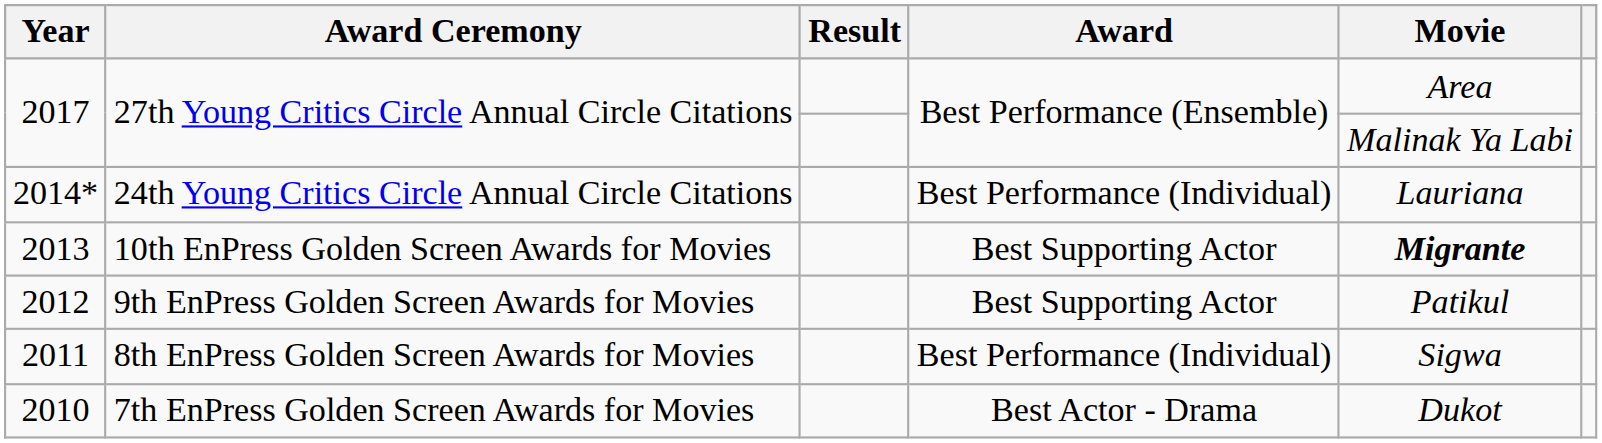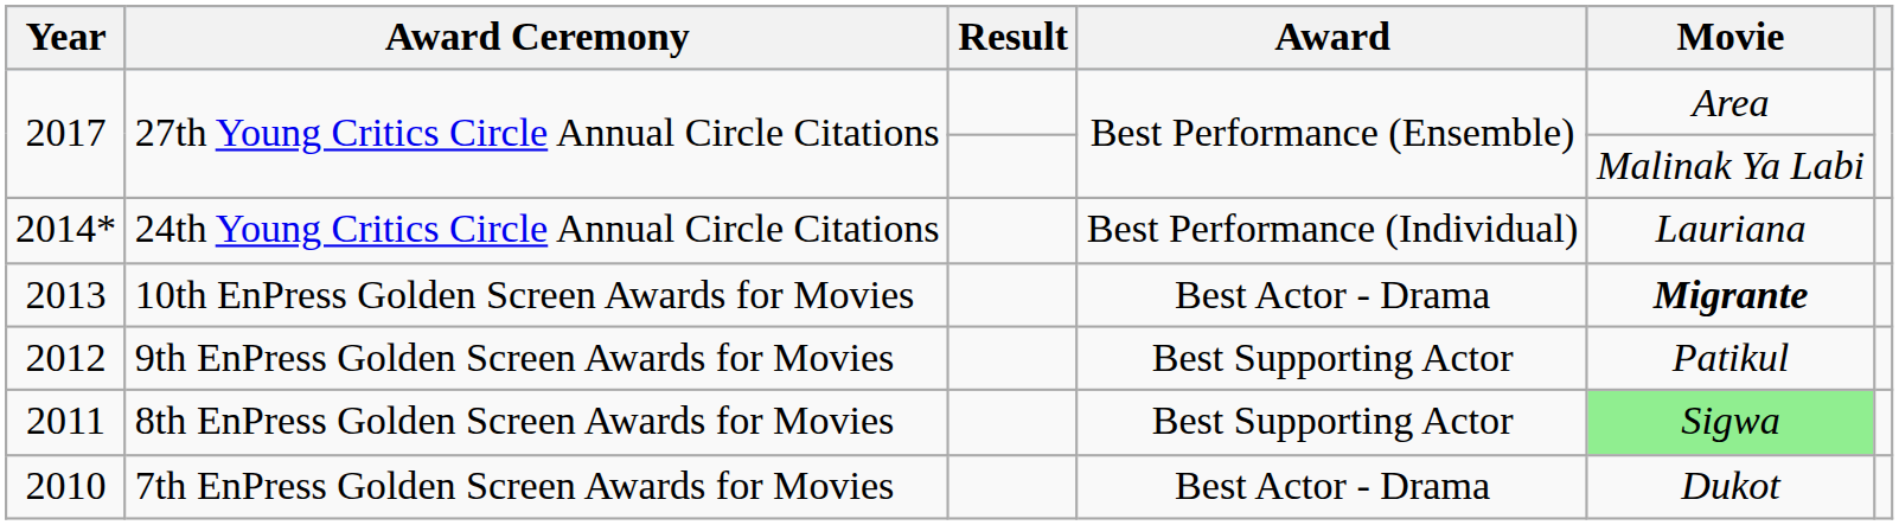2013 | Award: Best Supporting Actor -> Best Actor - Drama
2011 | Award: Best Performance (Individual) -> Best Supporting Actor
2011 | Movie: no background -> lightgreen background
